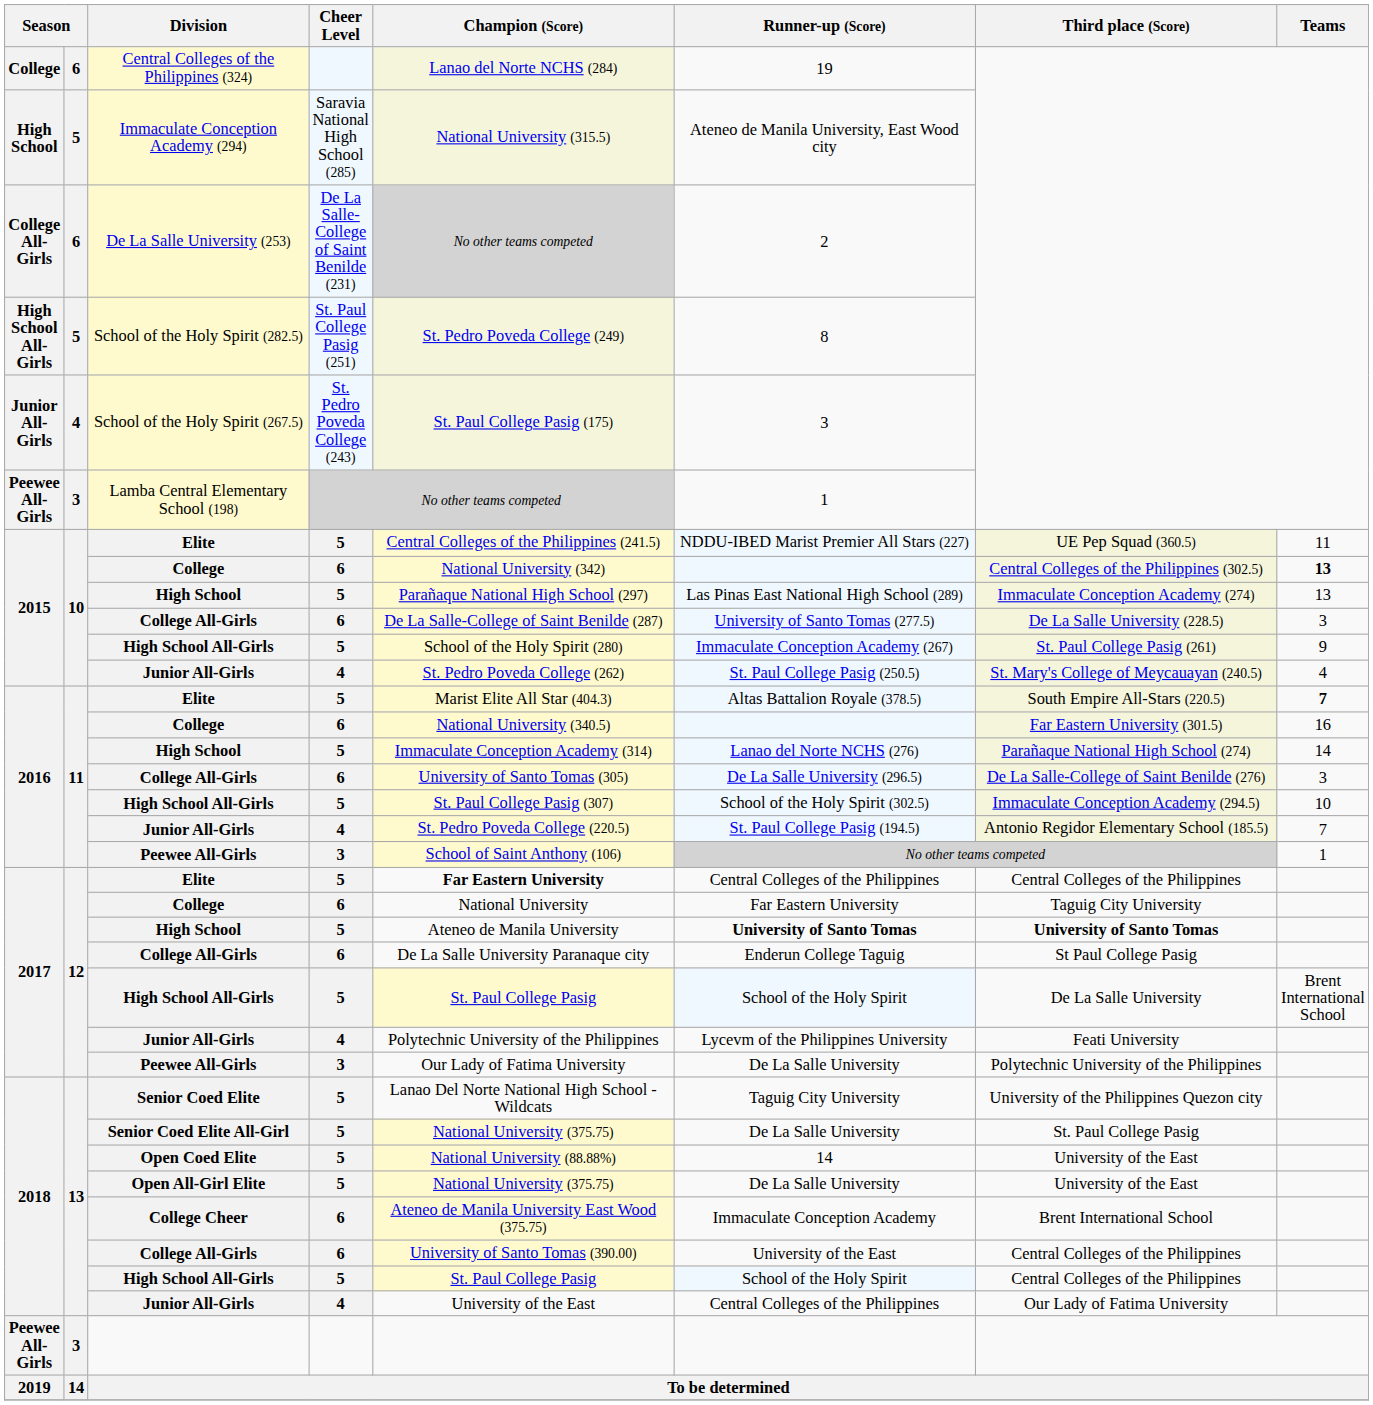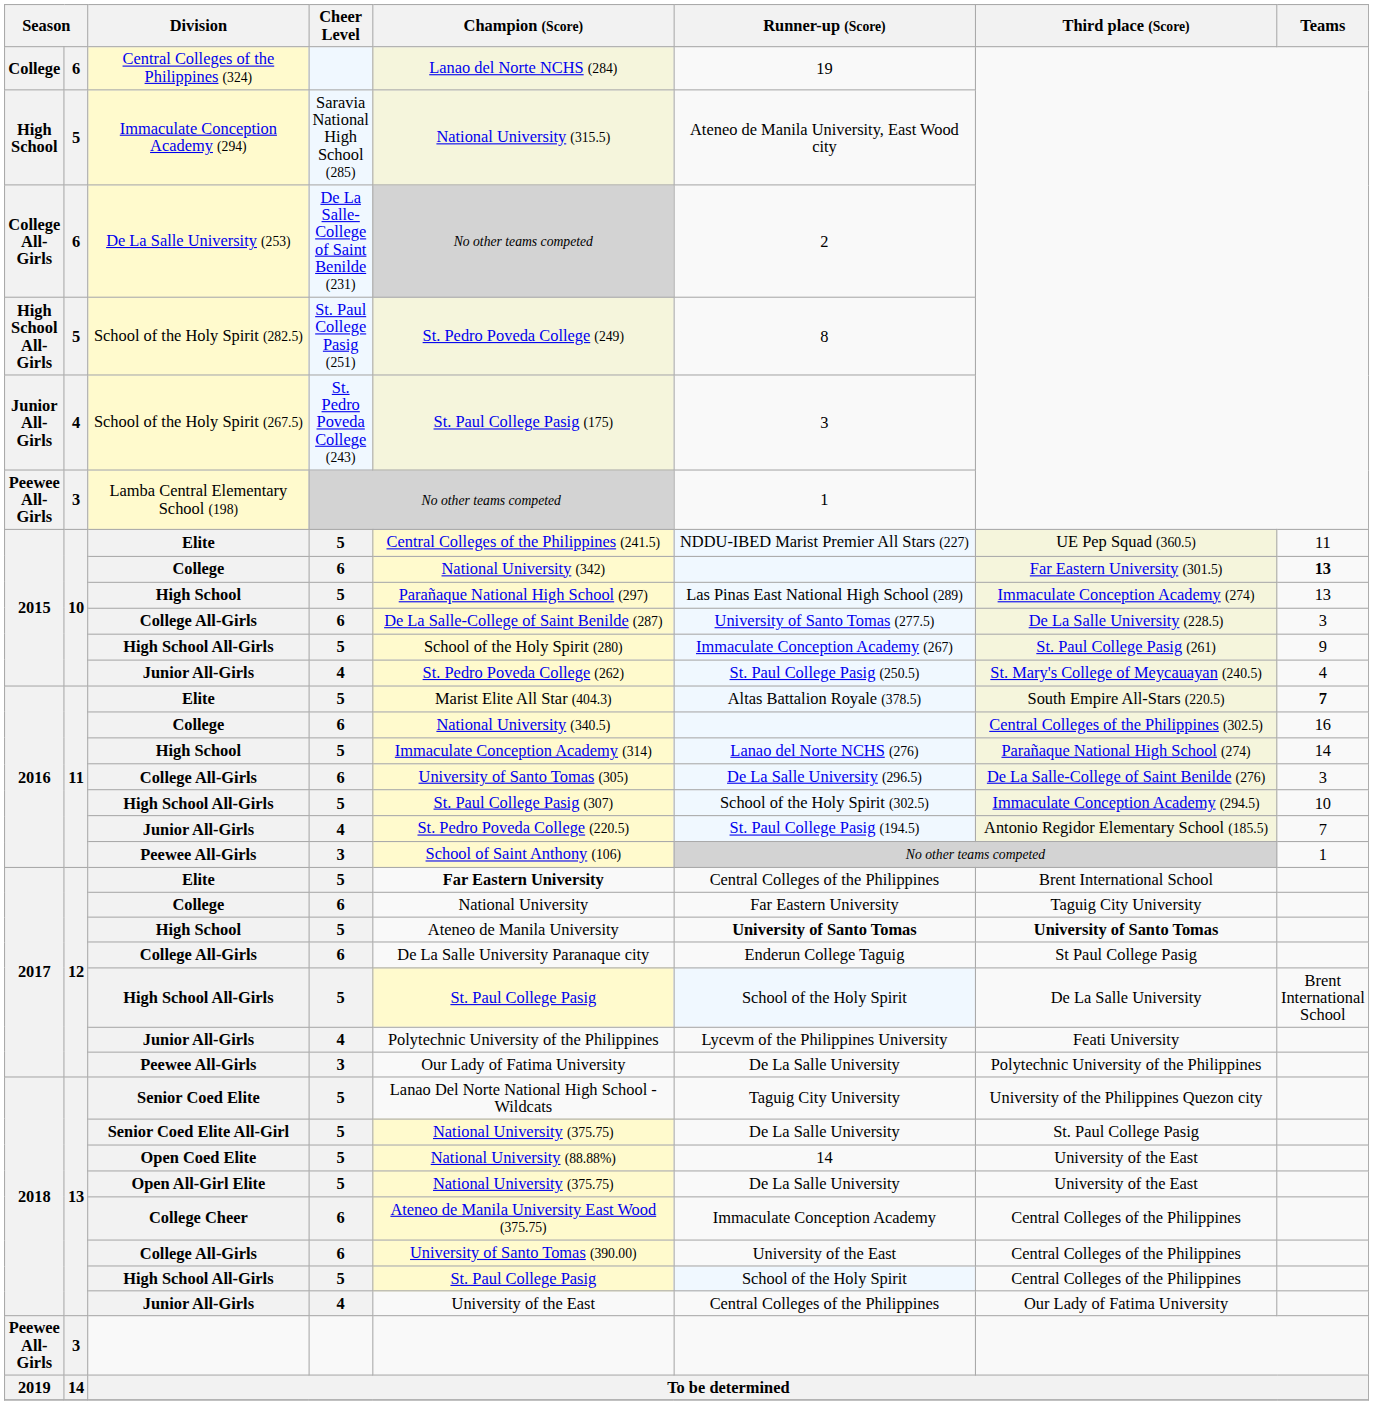2015 / College | Third place (Score): Central Colleges of the Philippines (302.5) -> Far Eastern University (301.5)
2016 / College | Third place (Score): Far Eastern University (301.5) -> Central Colleges of the Philippines (302.5)
2017 / Elite | Third place (Score): Central Colleges of the Philippines -> Brent International School
College Cheer | Third place (Score): Brent International School -> Central Colleges of the Philippines
